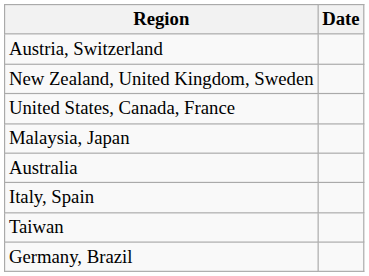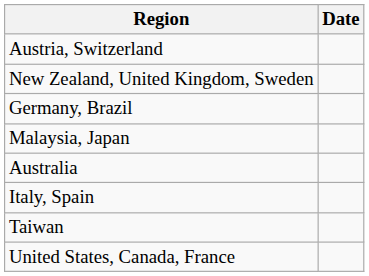rows swapped: United States, Canada, France <-> Germany, Brazil
